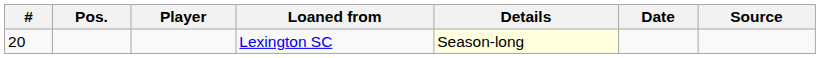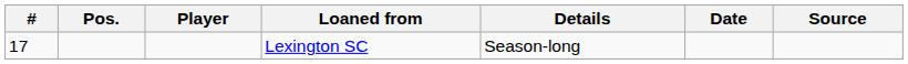Lexington SC | #: 20 -> 17
Lexington SC | Details: lightyellow background -> no background
